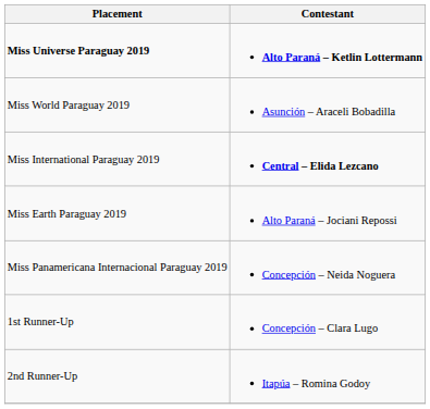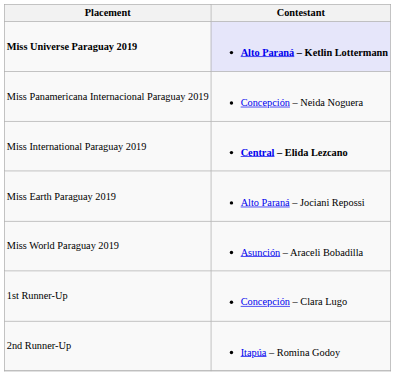Miss Universe Paraguay 2019 | Contestant: no background -> lavender background
rows swapped: Miss World Paraguay 2019 <-> Miss Panamericana Internacional Paraguay 2019
